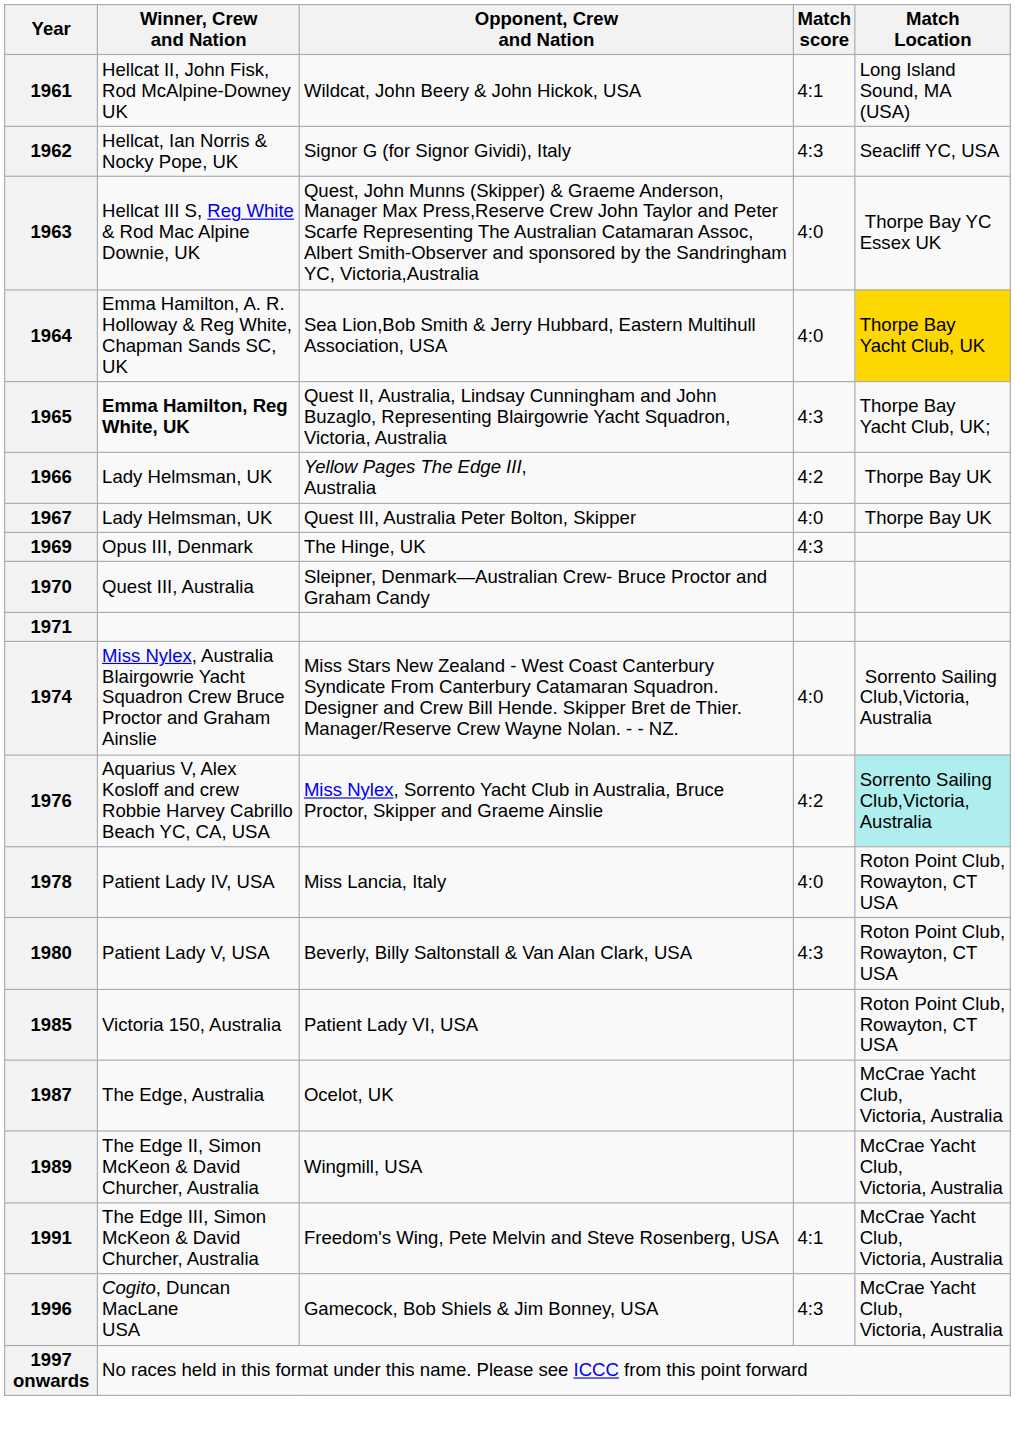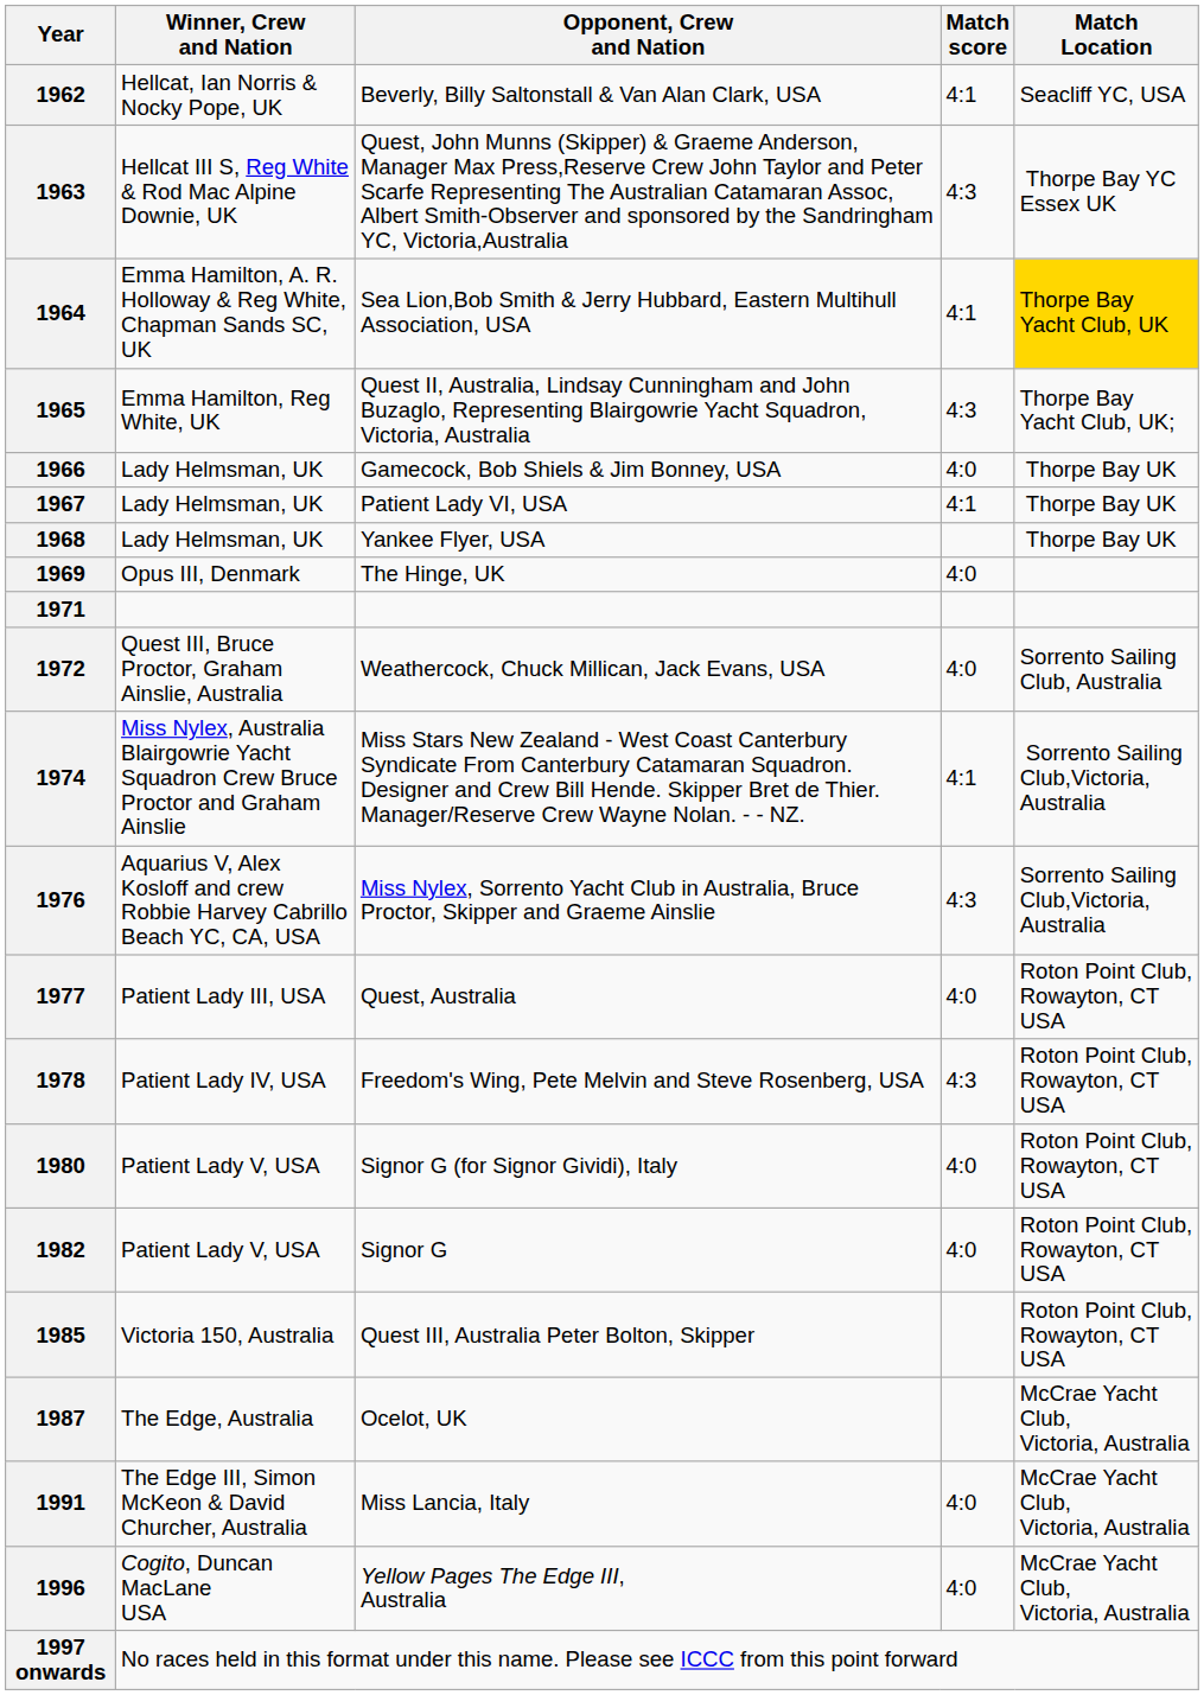- row: 1961 | Hellcat II, John Fisk, Rod McAlpine-Downey UK | Wildcat, John Beery & John Hickok, USA | 4:1 | Long Island Sound, MA (USA)
1962 | Opponent, Crew and Nation: Signor G (for Signor Gividi), Italy -> Beverly, Billy Saltonstall & Van Alan Clark, USA
1962 | Match score: 4:3 -> 4:1
1963 | Match score: 4:0 -> 4:3
1964 | Match score: 4:0 -> 4:1
1965 | Winner, Crew and Nation: bold -> normal
1966 | Opponent, Crew and Nation: Yellow Pages The Edge III, Australia -> Gamecock, Bob Shiels & Jim Bonney, USA
1966 | Match score: 4:2 -> 4:0
1967 | Opponent, Crew and Nation: Quest III, Australia Peter Bolton, Skipper -> Patient Lady VI, USA
1967 | Match score: 4:0 -> 4:1
+ row: 1968 | Lady Helmsman, UK | Yankee Flyer, USA | Thorpe Bay UK
1969 | Match score: 4:3 -> 4:0
- row: 1970 | Quest III, Australia | Sleipner, Denmark—Australian Crew- Bruce Proctor and Graham Candy
+ row: 1972 | Quest III, Bruce Proctor, Graham Ainslie, Australia | Weathercock, Chuck Millican, Jack Evans, USA | 4:0 | Sorrento Sailing Club, Australia
1974 | Match score: 4:0 -> 4:1
1976 | Match score: 4:2 -> 4:3
1976 | Match Location: paleturquoise background -> no background
+ row: 1977 | Patient Lady III, USA | Quest, Australia | 4:0 | Roton Point Club, Rowayton, CT USA
1978 | Opponent, Crew and Nation: Miss Lancia, Italy -> Freedom's Wing, Pete Melvin and Steve Rosenberg, USA
1978 | Match score: 4:0 -> 4:3
1980 | Opponent, Crew and Nation: Beverly, Billy Saltonstall & Van Alan Clark, USA -> Signor G (for Signor Gividi), Italy
1980 | Match score: 4:3 -> 4:0
+ row: 1982 | Patient Lady V, USA | Signor G | 4:0 | Roton Point Club, Rowayton, CT USA
1985 | Opponent, Crew and Nation: Patient Lady VI, USA -> Quest III, Australia Peter Bolton, Skipper
- row: 1989 | The Edge II, Simon McKeon & David Churcher, Australia | Wingmill, USA | McCrae Yacht Club, Victoria, Australia
1991 | Opponent, Crew and Nation: Freedom's Wing, Pete Melvin and Steve Rosenberg, USA -> Miss Lancia, Italy
1991 | Match score: 4:1 -> 4:0
1996 | Opponent, Crew and Nation: Gamecock, Bob Shiels & Jim Bonney, USA -> Yellow Pages The Edge III, Australia
1996 | Match score: 4:3 -> 4:0
